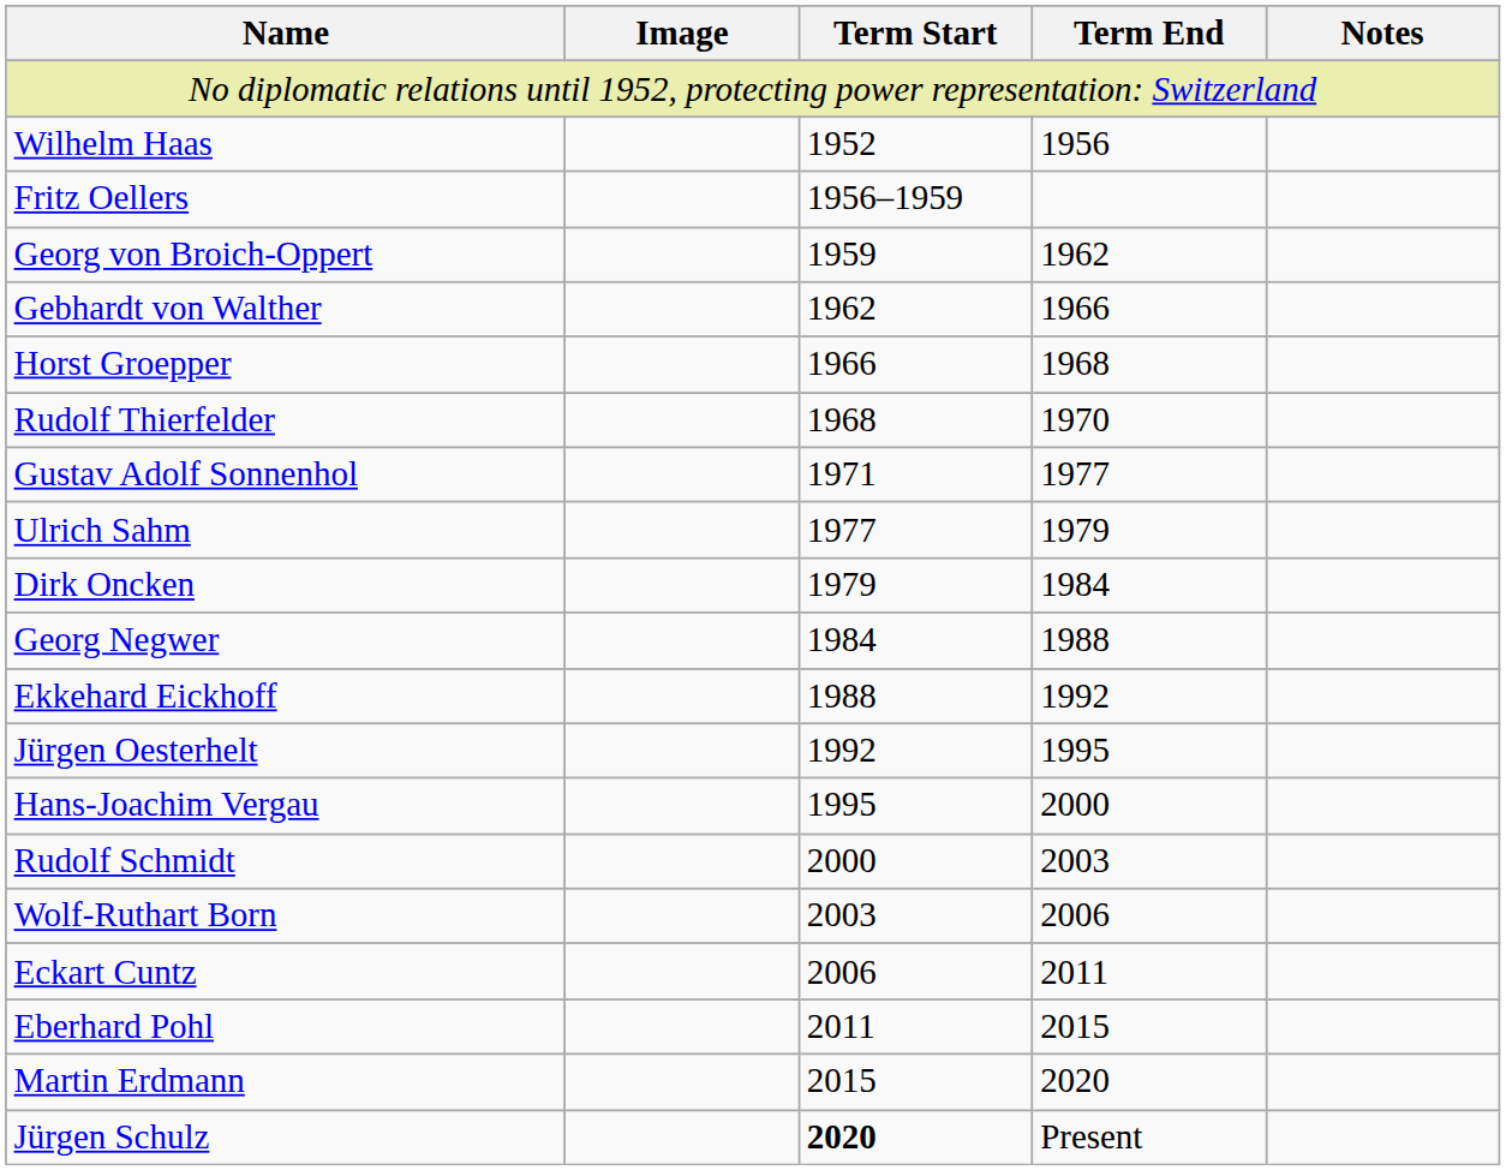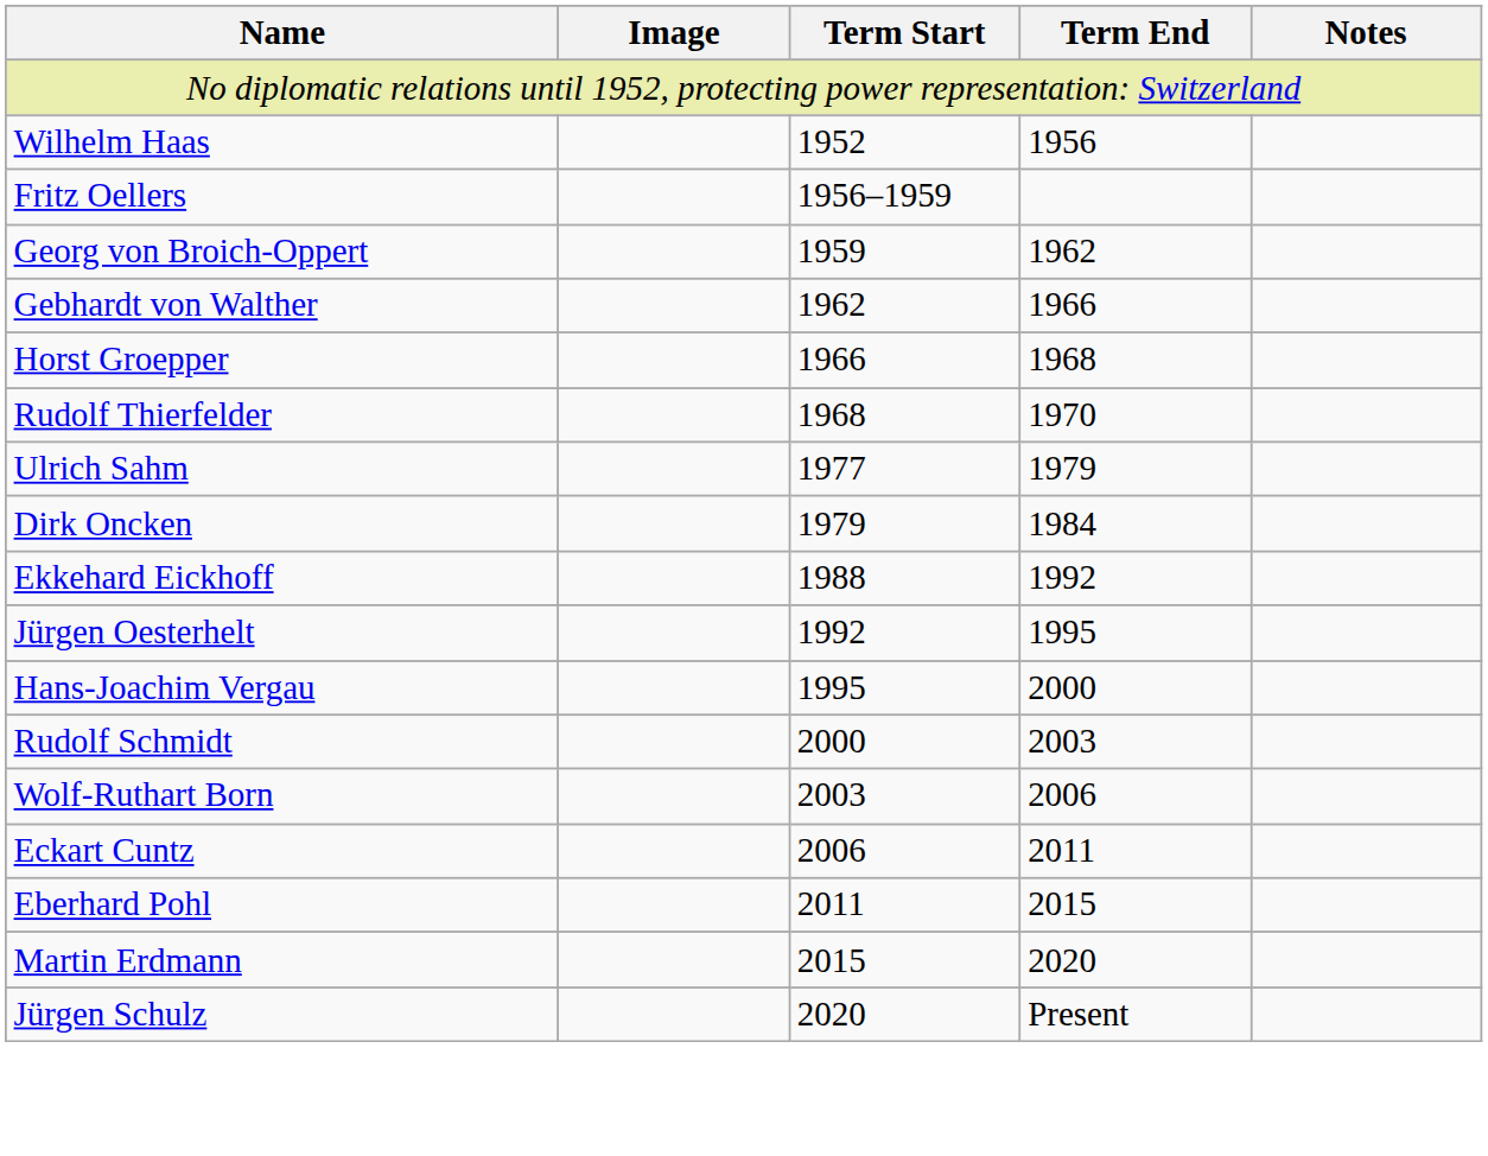- row: Gustav Adolf Sonnenhol | 1971 | 1977
- row: Georg Negwer | 1984 | 1988
Jürgen Schulz | Term Start: bold -> normal
